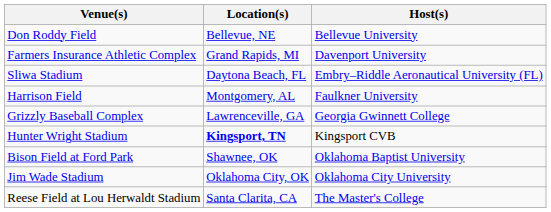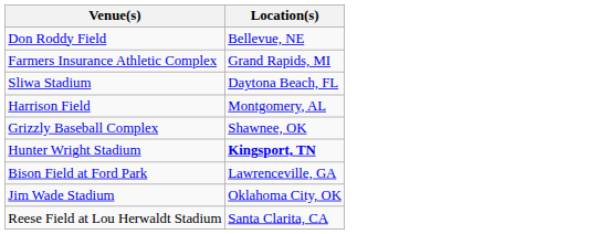- column: Host(s) | Bellevue University | Davenport University | Embry–Riddle Aeronautical University (FL) | Faulkner University | Georgia Gwinnett College | Kingsport CVB | Oklahoma Baptist University | Oklahoma City University | The Master's College
Grizzly Baseball Complex | Location(s): Lawrenceville, GA -> Shawnee, OK
Bison Field at Ford Park | Location(s): Shawnee, OK -> Lawrenceville, GA
